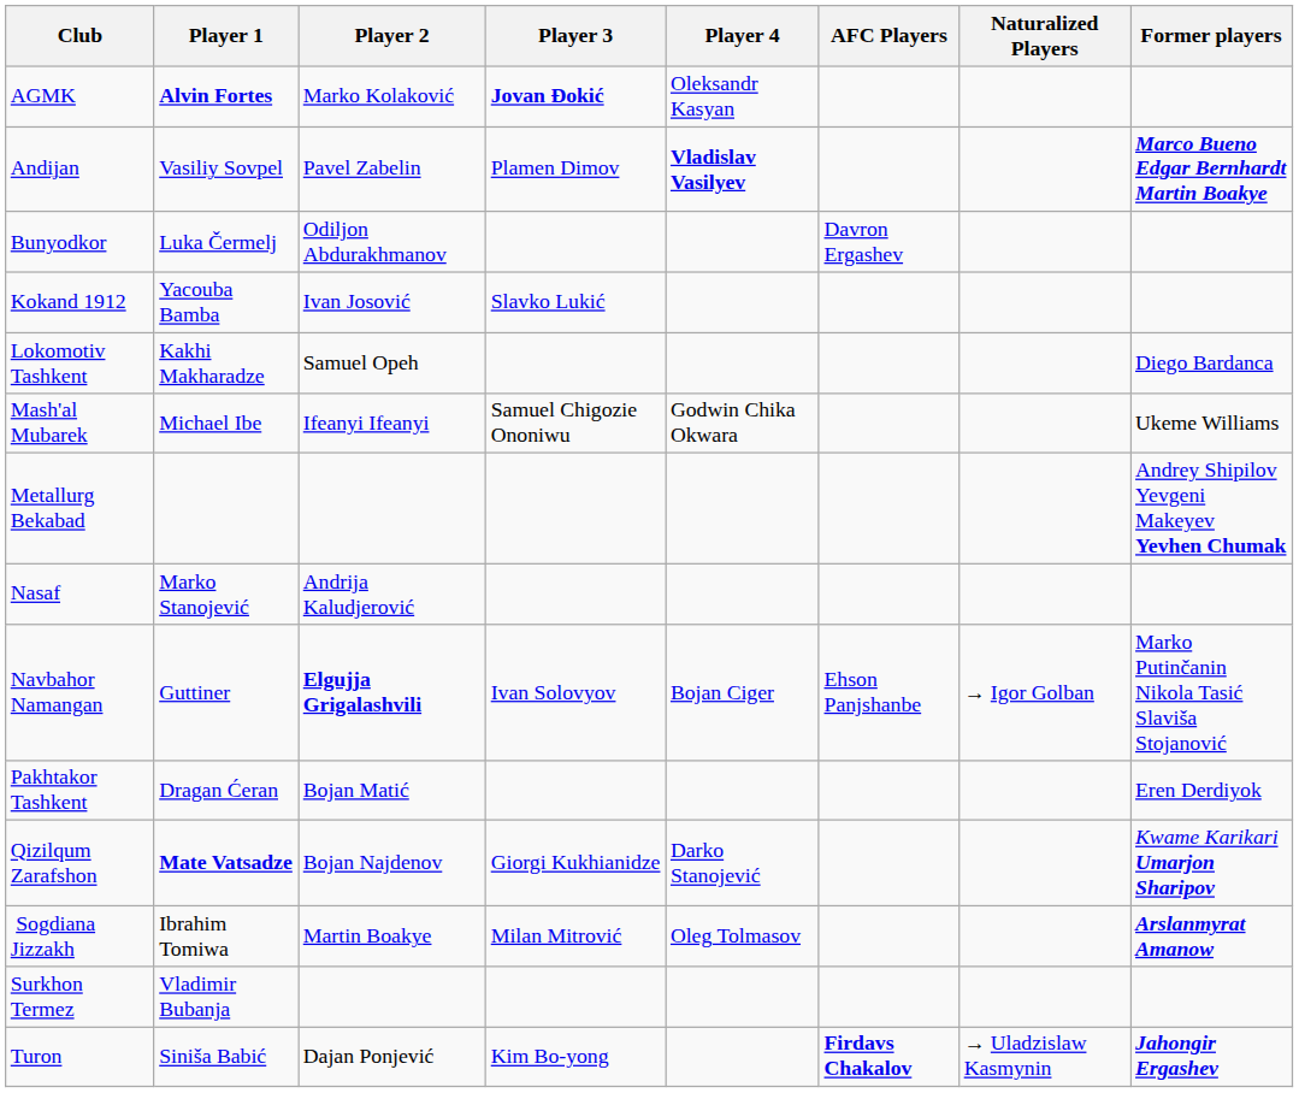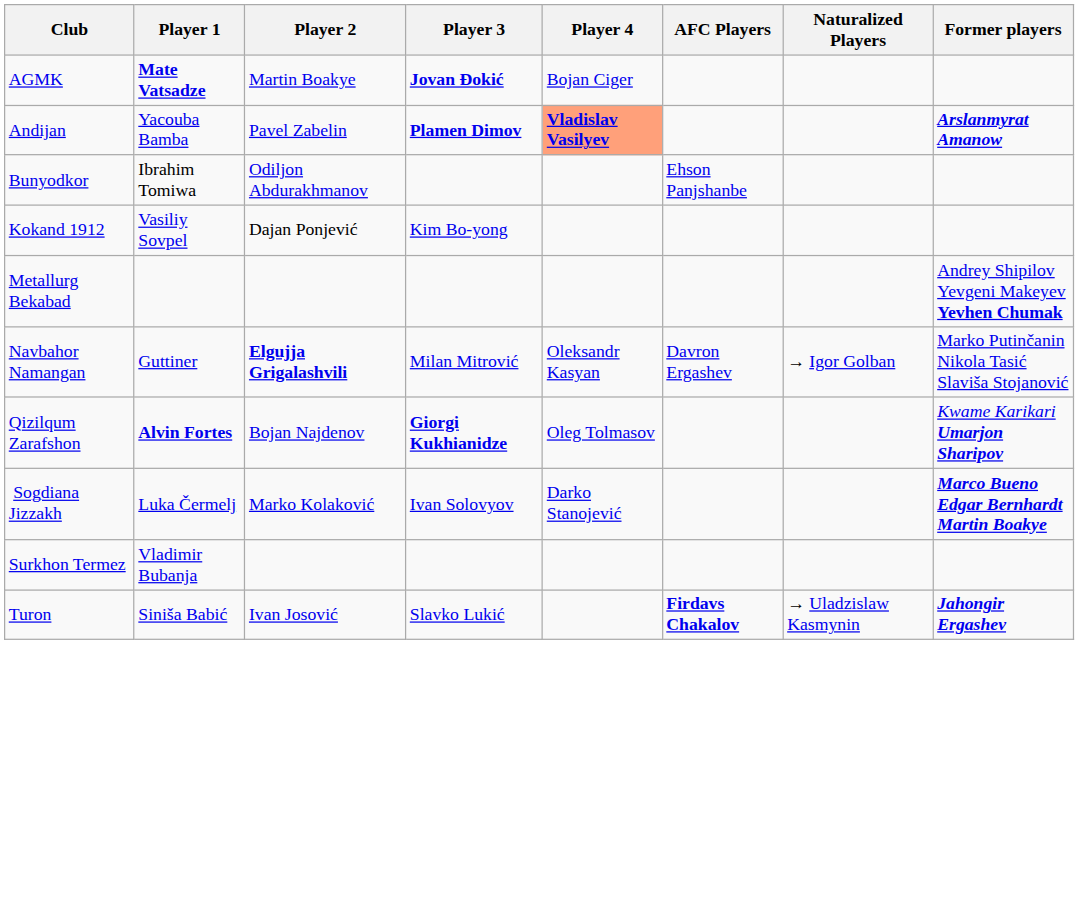AGMK | Player 1: Alvin Fortes -> Mate Vatsadze
AGMK | Player 2: Marko Kolaković -> Martin Boakye
AGMK | Player 4: Oleksandr Kasyan -> Bojan Ciger
Andijan | Player 1: Vasiliy Sovpel -> Yacouba Bamba
Andijan | Player 3: normal -> bold
Andijan | Player 4: no background -> lightsalmon background
Andijan | Former players: Marco Bueno Edgar Bernhardt Martin Boakye -> Arslanmyrat Amanow
Bunyodkor | Player 1: Luka Čermelj -> Ibrahim Tomiwa
Bunyodkor | AFC Players: Davron Ergashev -> Ehson Panjshanbe
Kokand 1912 | Player 1: Yacouba Bamba -> Vasiliy Sovpel
Kokand 1912 | Player 2: Ivan Josović -> Dajan Ponjević
Kokand 1912 | Player 3: Slavko Lukić -> Kim Bo-yong
- row: Lokomotiv Tashkent | Kakhi Makharadze | Samuel Opeh | Diego Bardanca
- row: Mash'al Mubarek | Michael Ibe | Ifeanyi Ifeanyi | Samuel Chigozie Ononiwu | Godwin Chika Okwara | Ukeme Williams
- row: Nasaf | Marko Stanojević | Andrija Kaludjerović
Navbahor Namangan | Player 3: Ivan Solovyov -> Milan Mitrović
Navbahor Namangan | Player 4: Bojan Ciger -> Oleksandr Kasyan
Navbahor Namangan | AFC Players: Ehson Panjshanbe -> Davron Ergashev
- row: Pakhtakor Tashkent | Dragan Ćeran | Bojan Matić | Eren Derdiyok
Qizilqum Zarafshon | Player 1: Mate Vatsadze -> Alvin Fortes
Qizilqum Zarafshon | Player 3: normal -> bold
Qizilqum Zarafshon | Player 4: Darko Stanojević -> Oleg Tolmasov
Sogdiana Jizzakh | Player 1: Ibrahim Tomiwa -> Luka Čermelj
Sogdiana Jizzakh | Player 2: Martin Boakye -> Marko Kolaković
Sogdiana Jizzakh | Player 3: Milan Mitrović -> Ivan Solovyov
Sogdiana Jizzakh | Player 4: Oleg Tolmasov -> Darko Stanojević
Sogdiana Jizzakh | Former players: Arslanmyrat Amanow -> Marco Bueno Edgar Bernhardt Martin Boakye
Turon | Player 2: Dajan Ponjević -> Ivan Josović
Turon | Player 3: Kim Bo-yong -> Slavko Lukić
